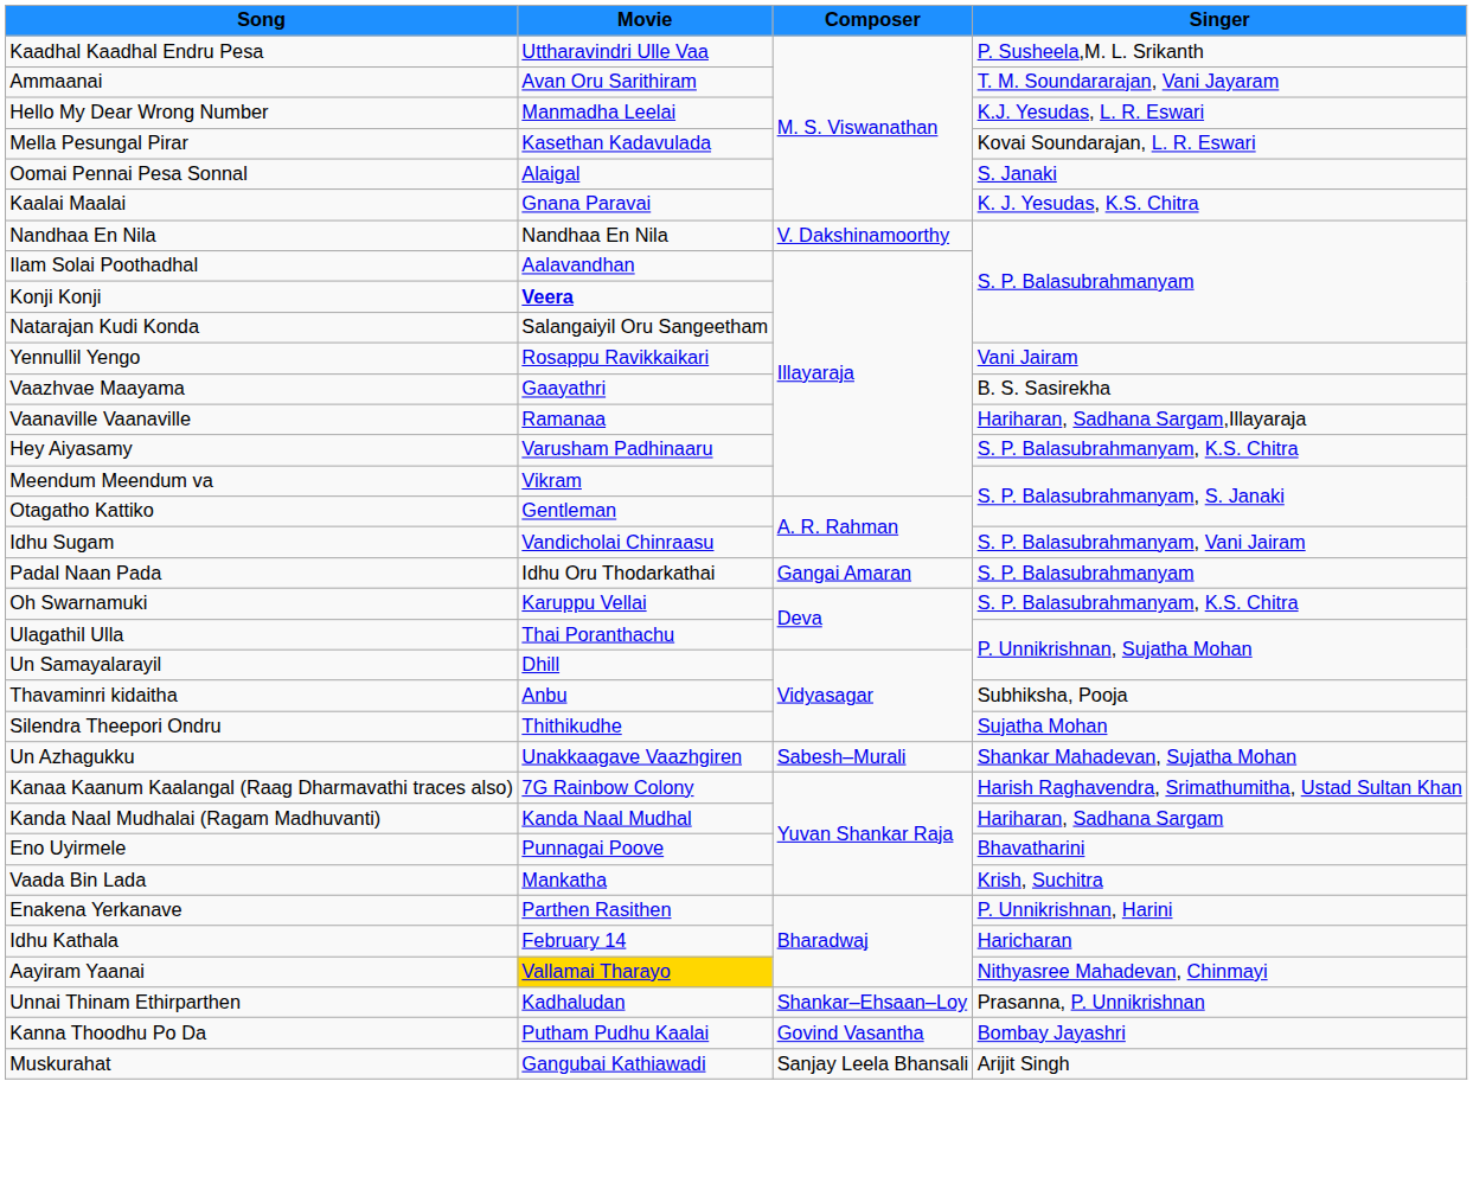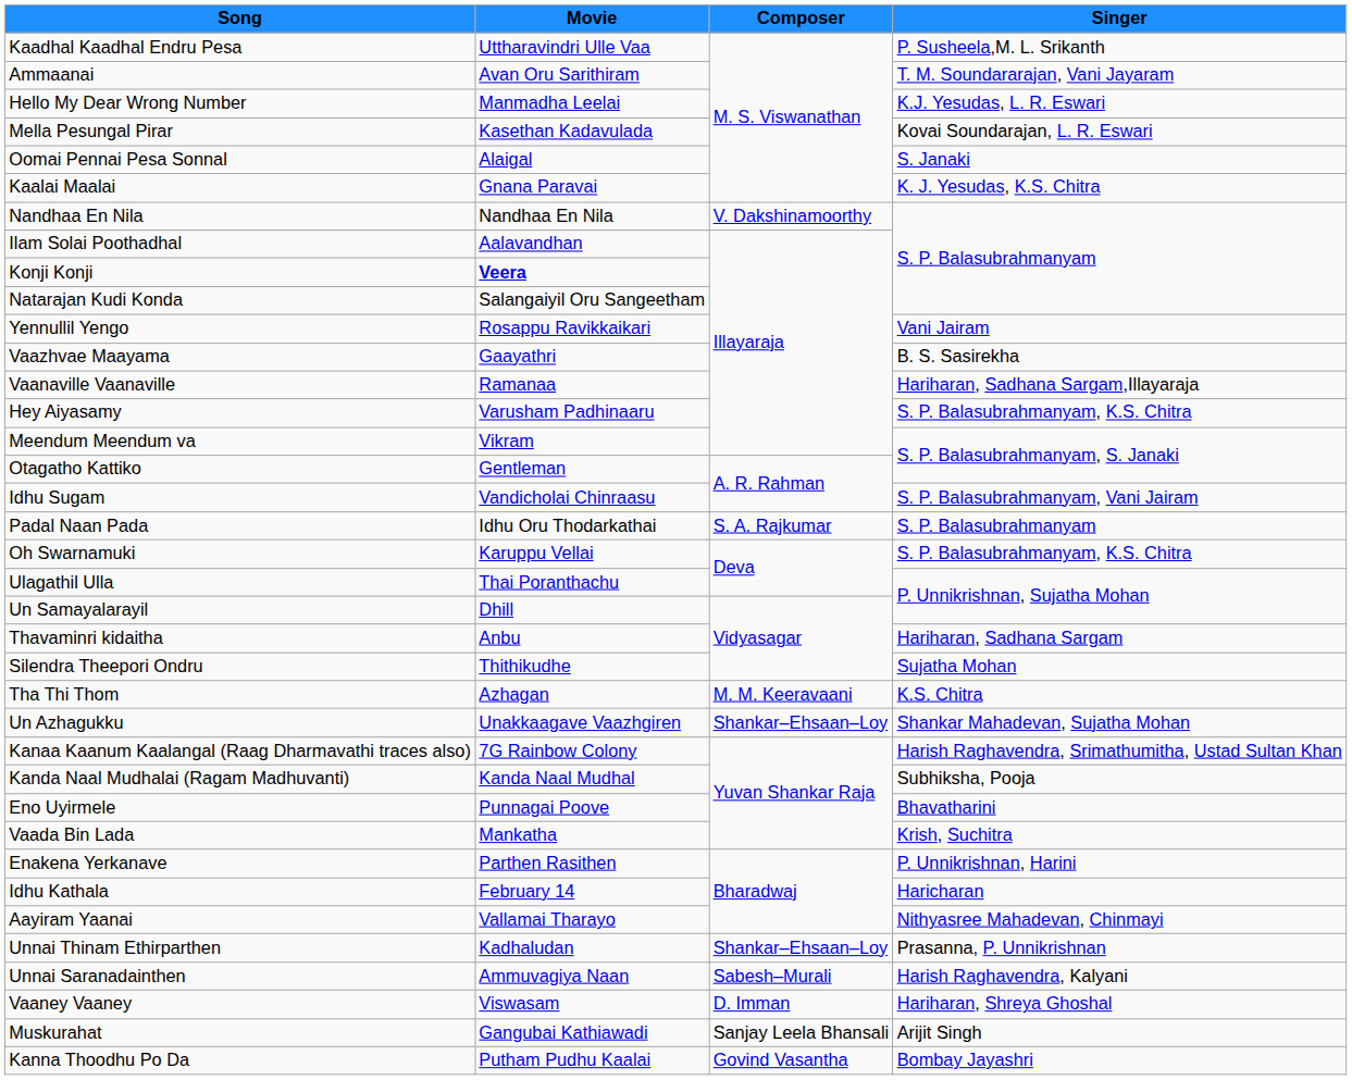Padal Naan Pada | Composer: Gangai Amaran -> S. A. Rajkumar
Thavaminri kidaitha | Singer: Subhiksha, Pooja -> Hariharan, Sadhana Sargam
+ row: Tha Thi Thom | Azhagan | M. M. Keeravaani | K.S. Chitra
Un Azhagukku | Composer: Sabesh–Murali -> Shankar–Ehsaan–Loy
Kanda Naal Mudhalai (Ragam Madhuvanti) | Singer: Hariharan, Sadhana Sargam -> Subhiksha, Pooja
Aayiram Yaanai | Movie: gold background -> no background
+ row: Unnai Saranadainthen | Ammuvagiya Naan | Sabesh–Murali | Harish Raghavendra, Kalyani
+ row: Vaaney Vaaney | Viswasam | D. Imman | Hariharan, Shreya Ghoshal
rows swapped: Kanna Thoodhu Po Da <-> Muskurahat
